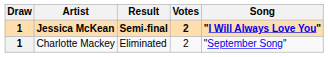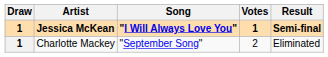columns swapped: Song <-> Result
Jessica McKean | Votes: 2 -> 1
